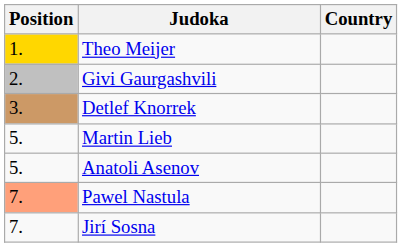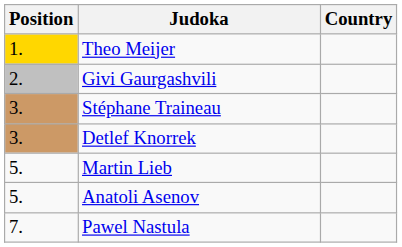+ row: 3. | Stéphane Traineau
Pawel Nastula | Position: lightsalmon background -> no background
- row: 7. | Jirí Sosna
